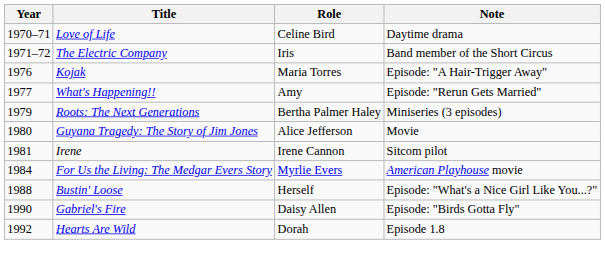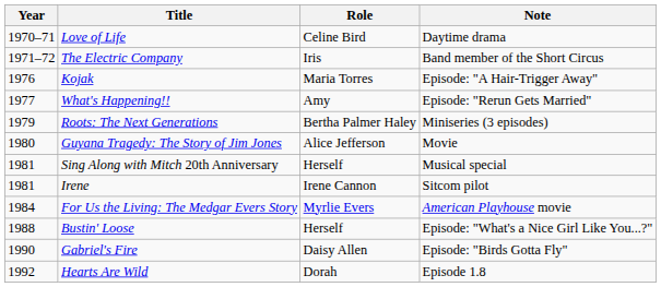+ row: 1981 | Sing Along with Mitch 20th Anniversary | Herself | Musical special
